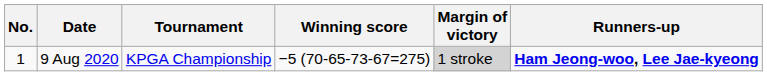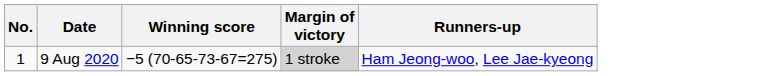- column: Tournament | KPGA Championship
9 Aug 2020 | Runners-up: bold -> normal
